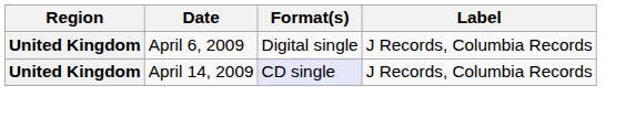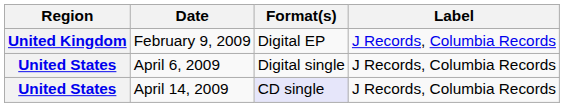+ row: United Kingdom | February 9, 2009 | Digital EP | J Records, Columbia Records
April 6, 2009 | Region: United Kingdom -> United States
April 14, 2009 | Region: United Kingdom -> United States
